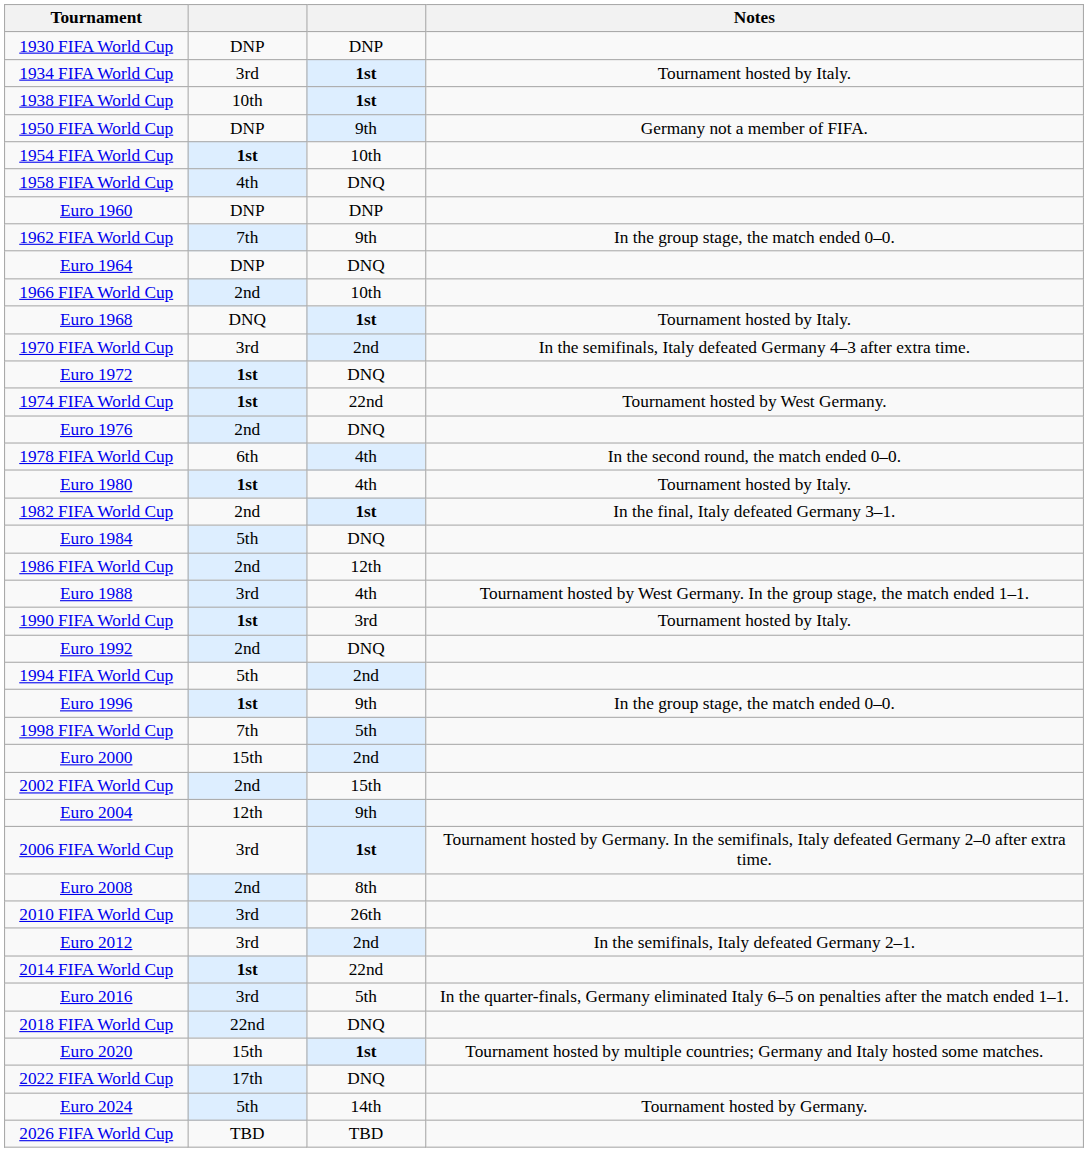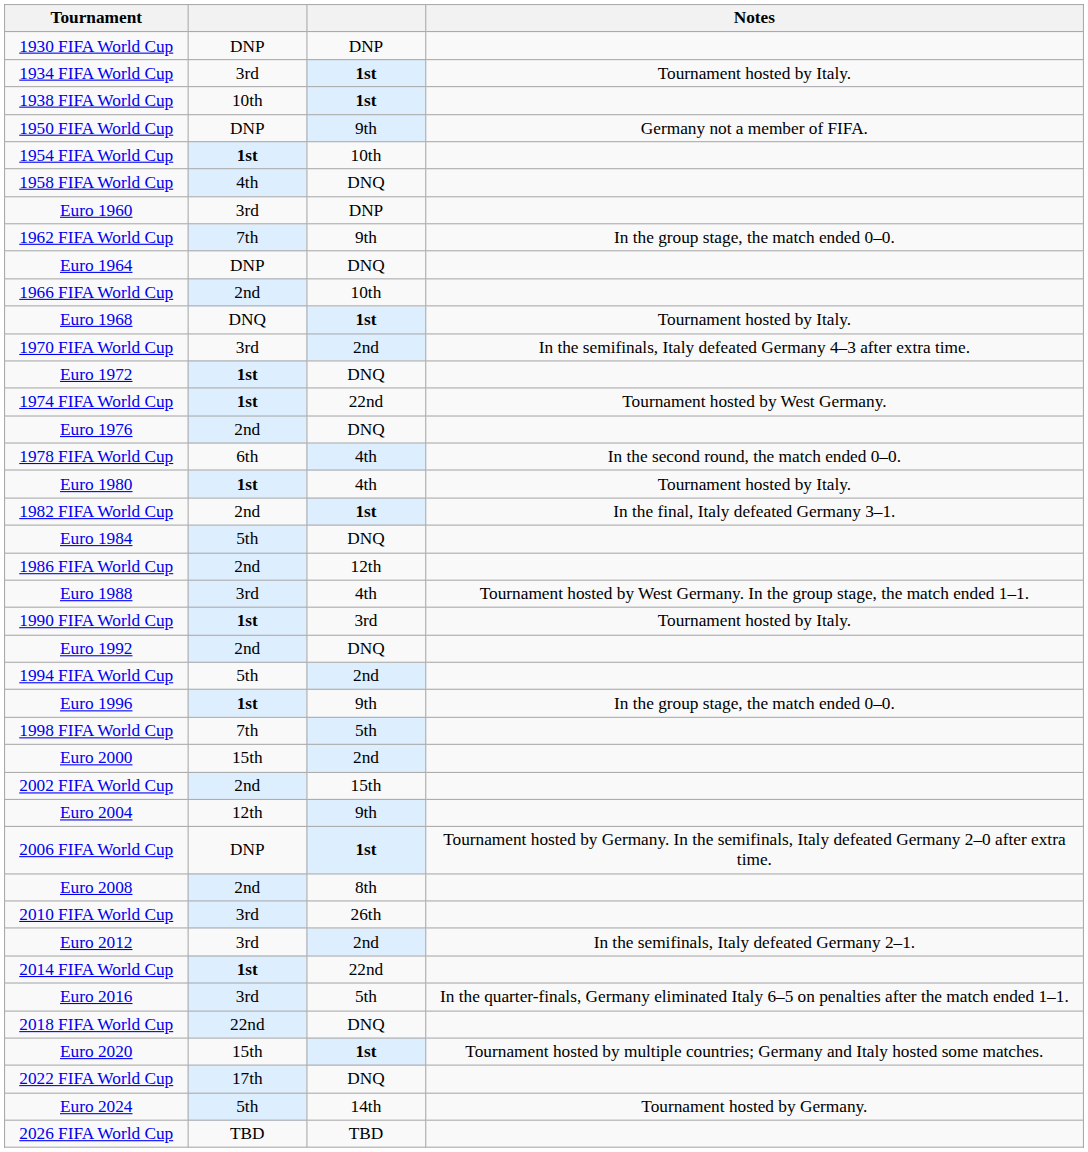Euro 1960 | column 2: DNP -> 3rd
2006 FIFA World Cup | column 2: 3rd -> DNP
